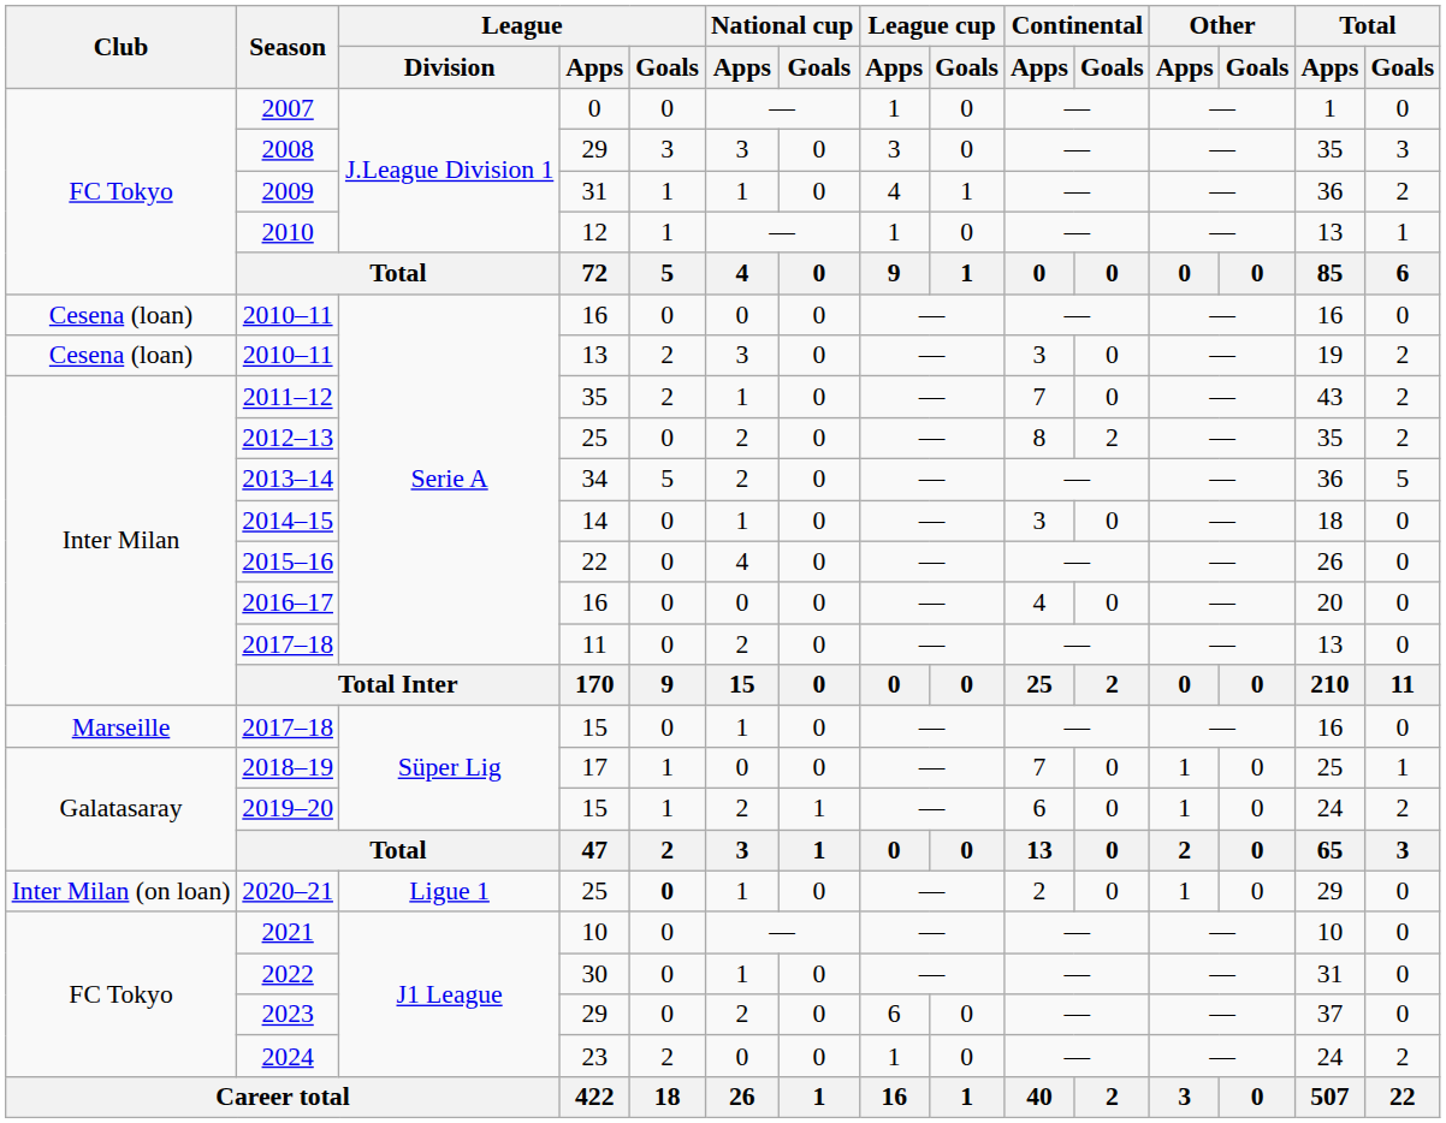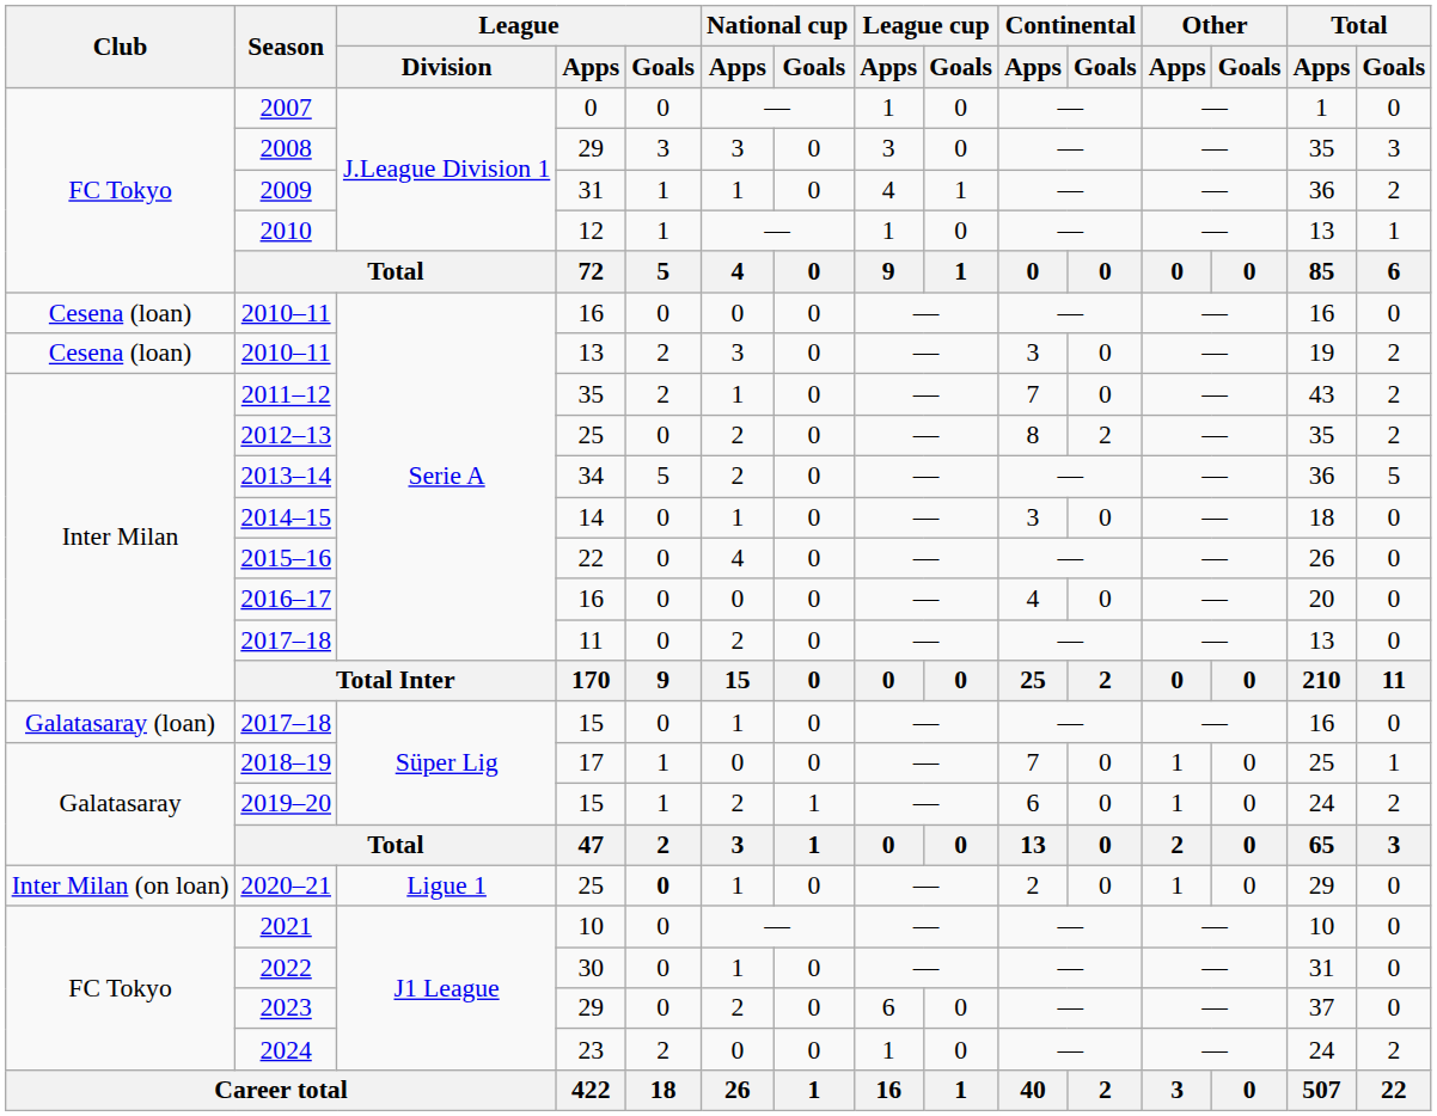2017–18 / 15 | Club: Marseille -> Galatasaray (loan)
